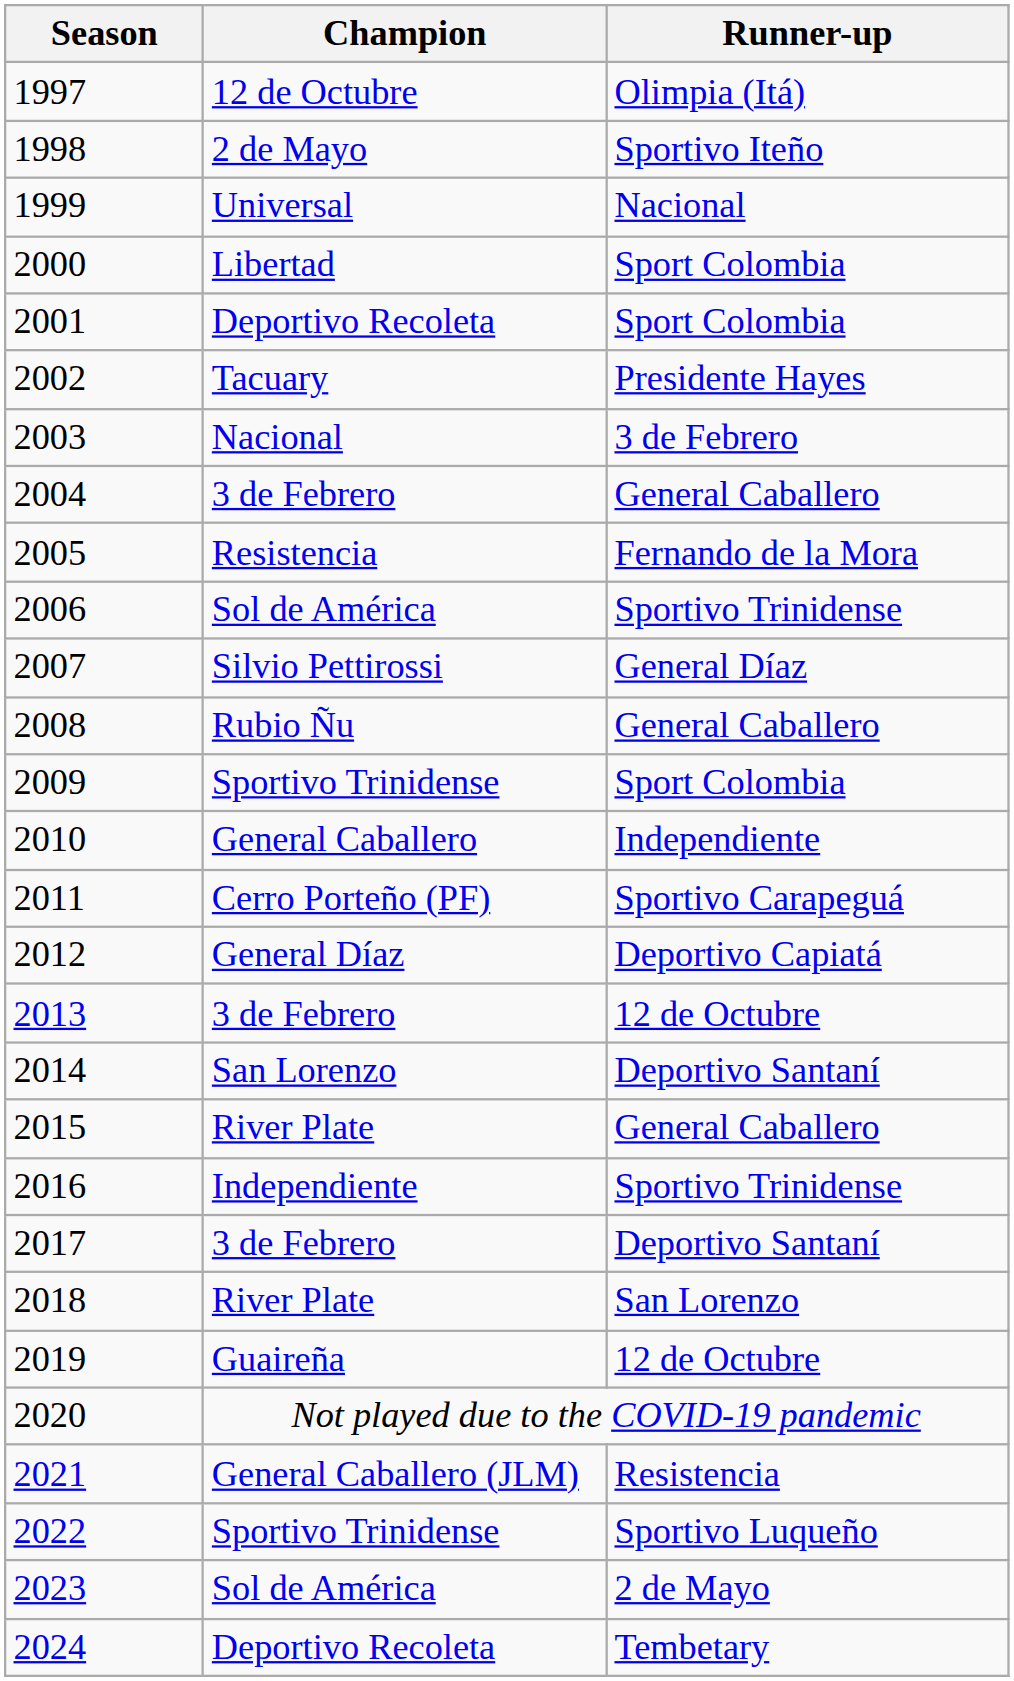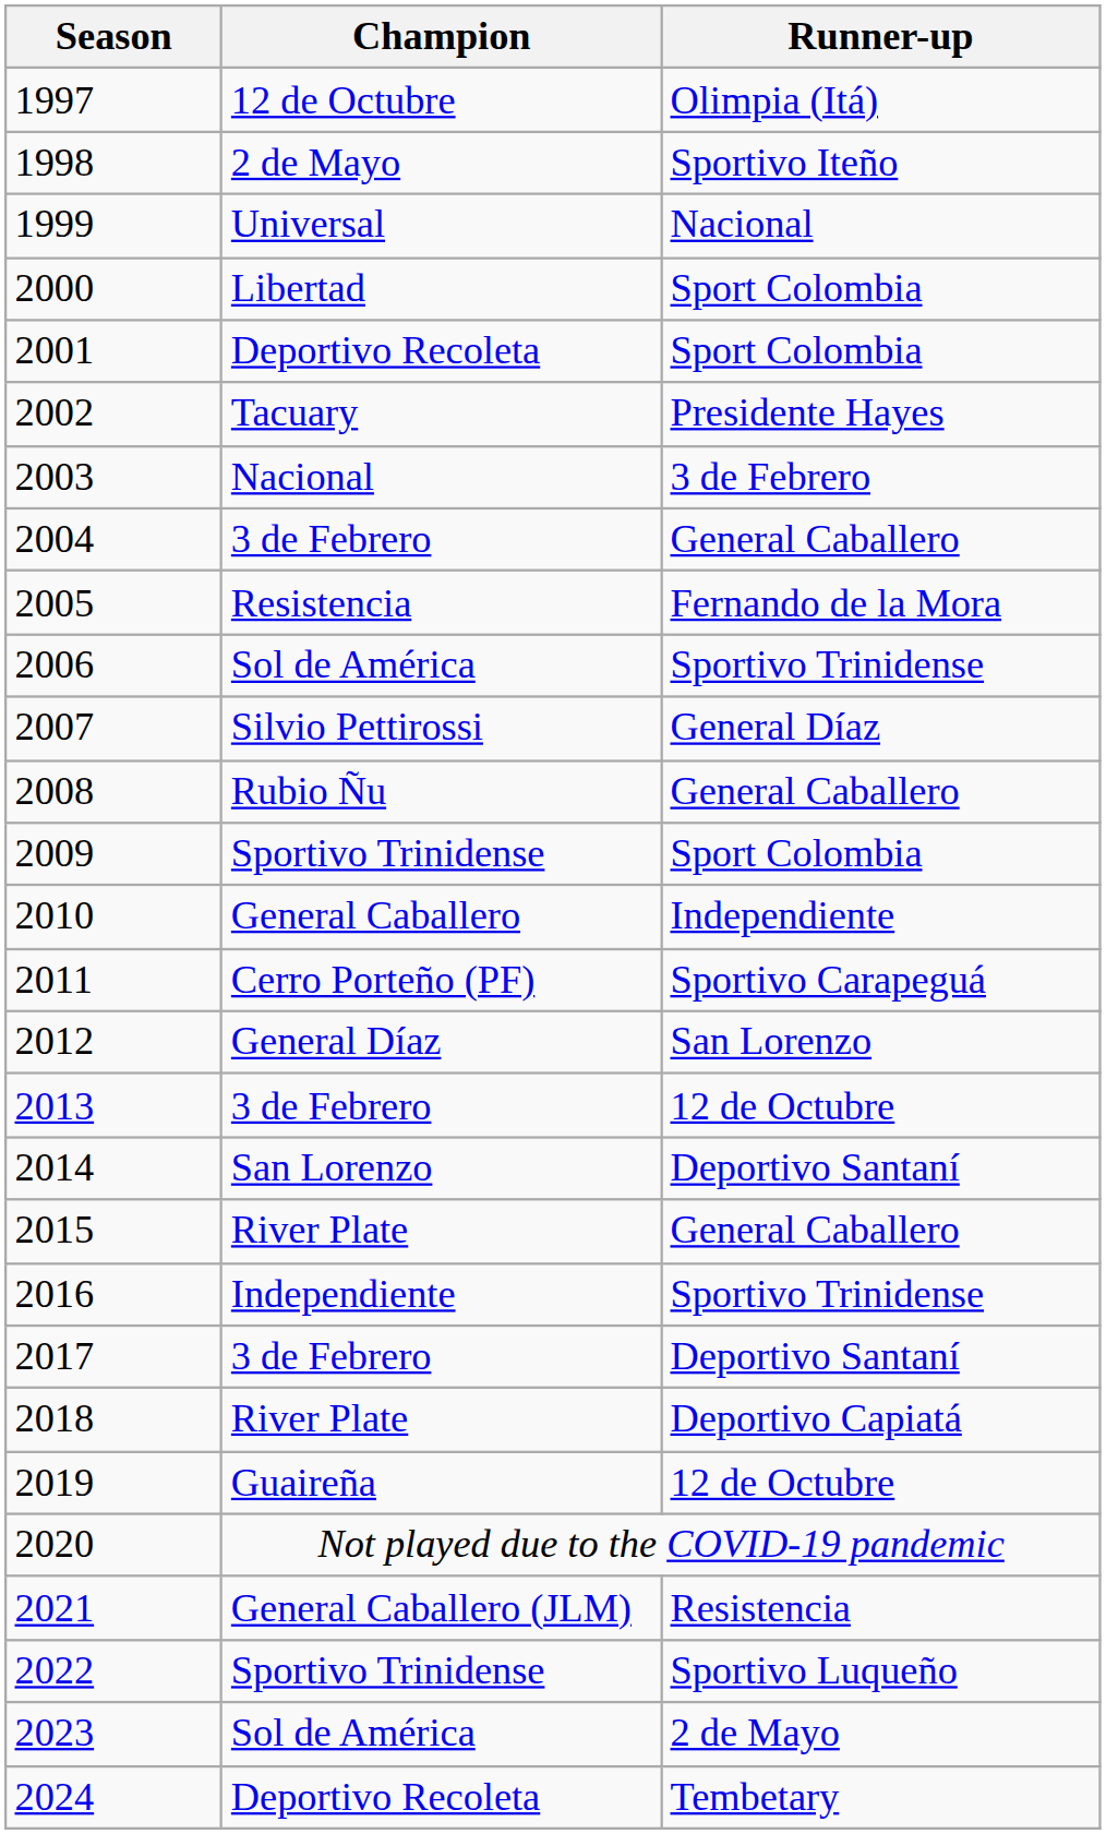2012 | Runner-up: Deportivo Capiatá -> San Lorenzo
2018 | Runner-up: San Lorenzo -> Deportivo Capiatá
